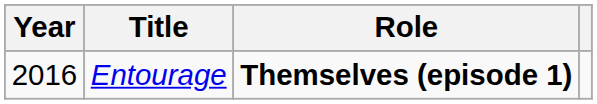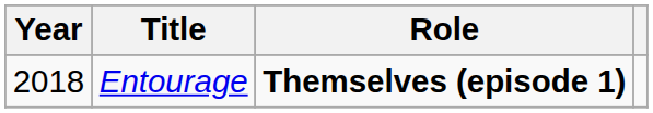Entourage | Year: 2016 -> 2018
